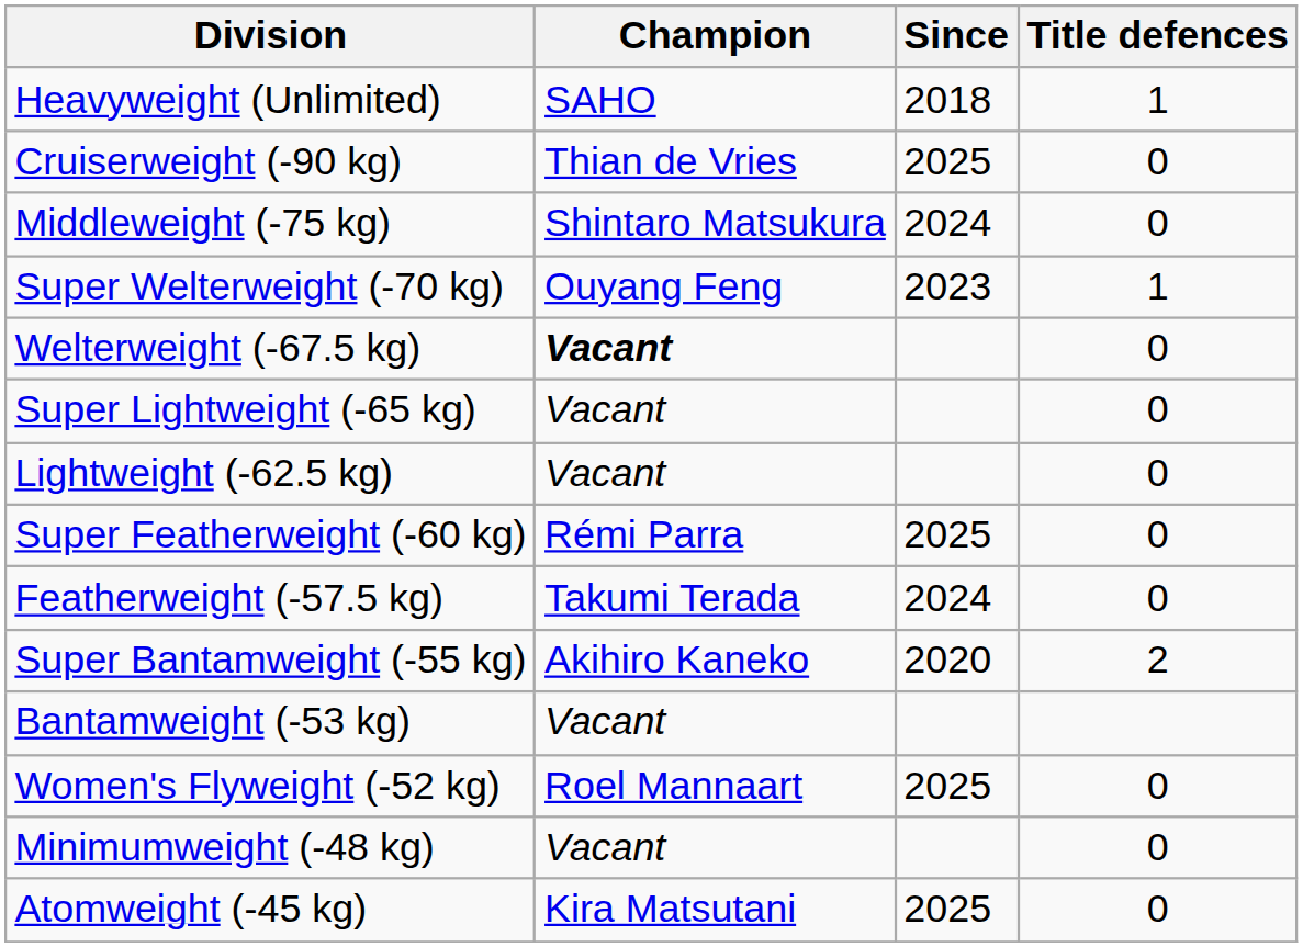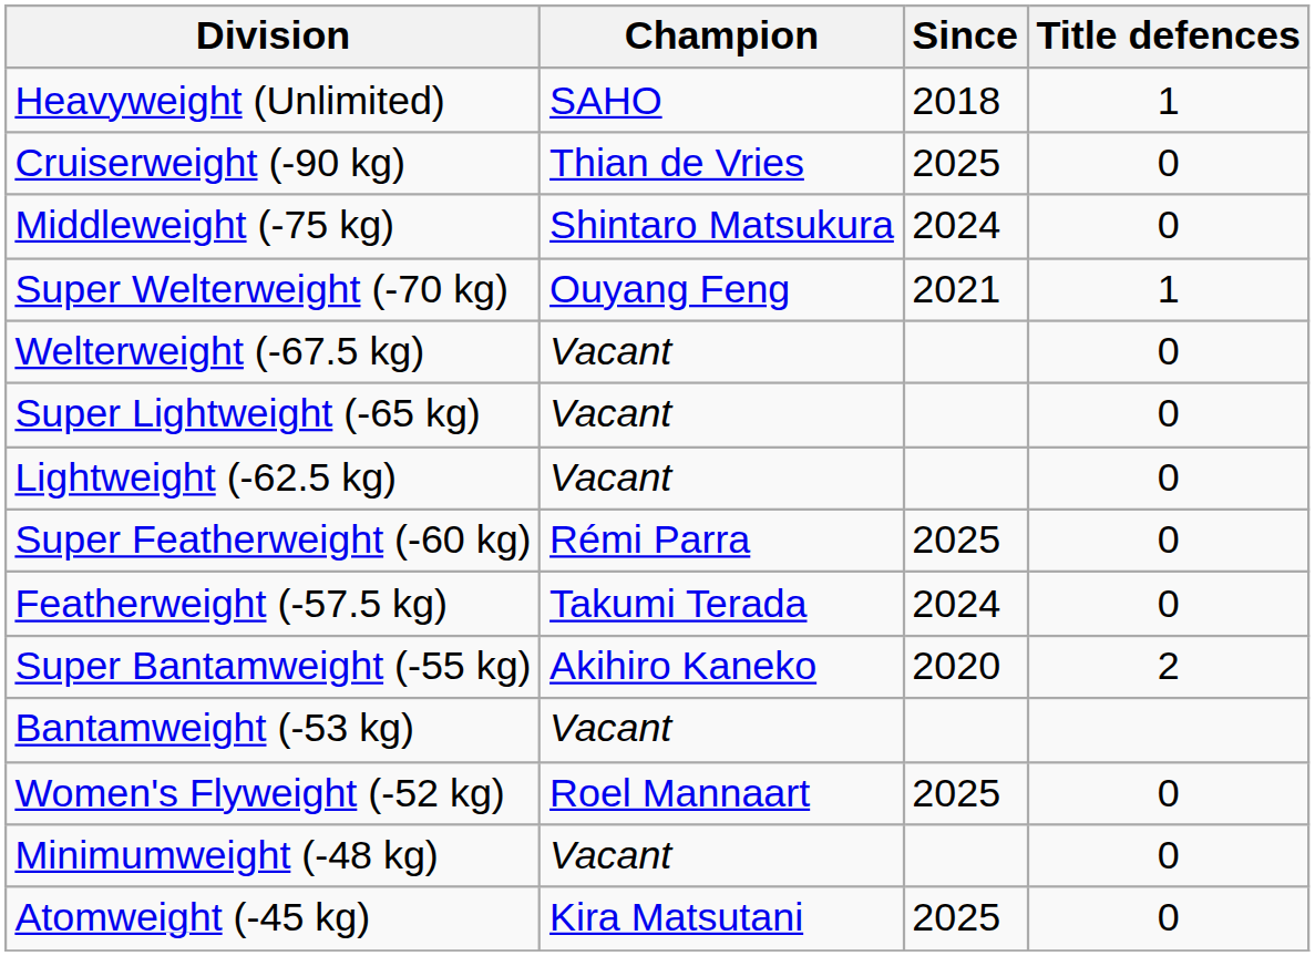Super Welterweight (-70 kg) | Since: 2023 -> 2021
Welterweight (-67.5 kg) | Champion: bold -> normal
